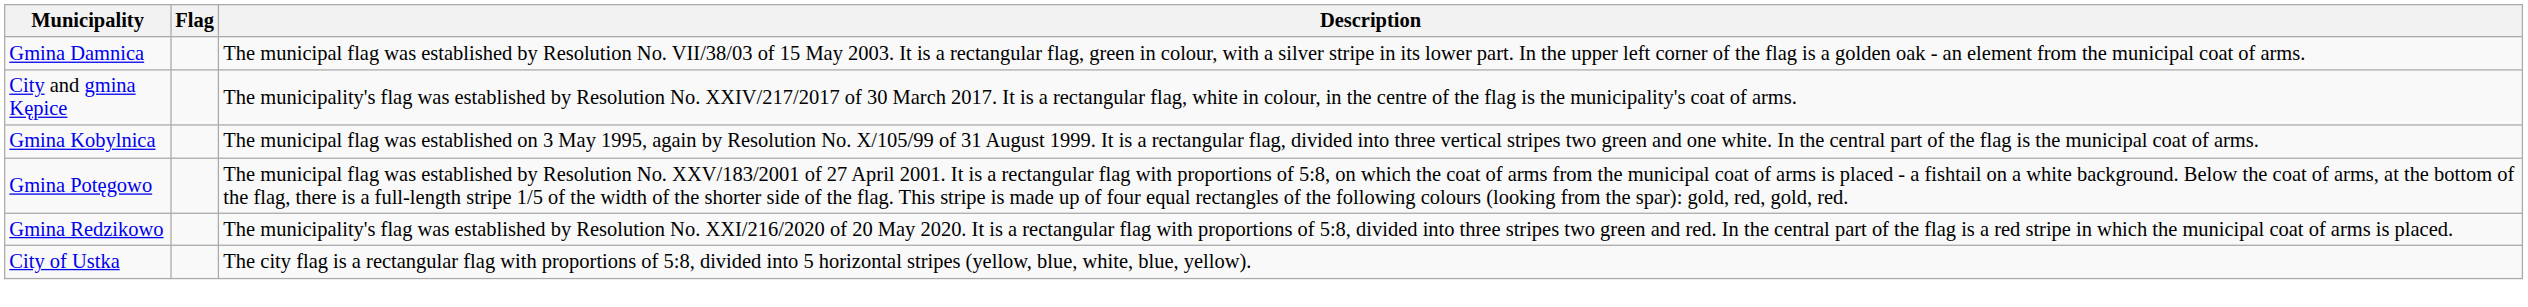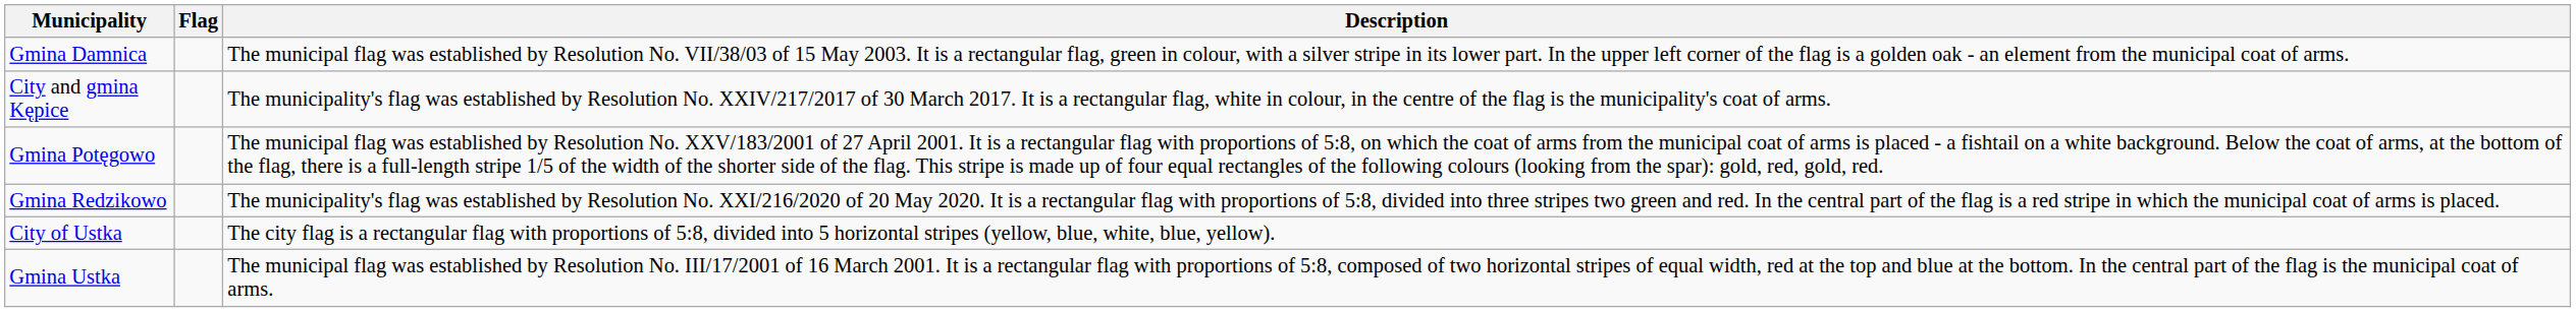- row: Gmina Kobylnica | The municipal flag was established on 3 May 1995, again by Resolution No. X/105/99 of 31 August 1999. It is a rectangular flag, divided into three vertical stripes two green and one white. In the central part of the flag is the municipal coat of arms.
+ row: Gmina Ustka | The municipal flag was established by Resolution No. III/17/2001 of 16 March 2001. It is a rectangular flag with proportions of 5:8, composed of two horizontal stripes of equal width, red at the top and blue at the bottom. In the central part of the flag is the municipal coat of arms.
